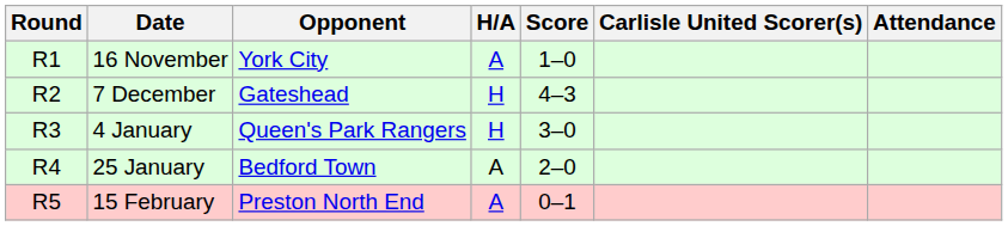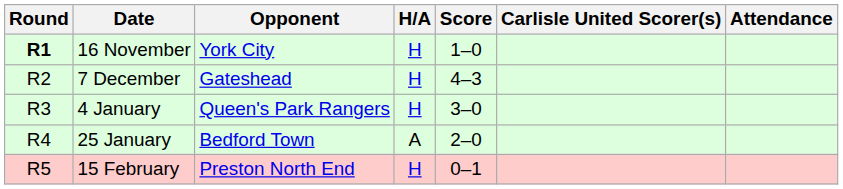16 November | Round: normal -> bold
16 November | H/A: A -> H
15 February | H/A: A -> H
